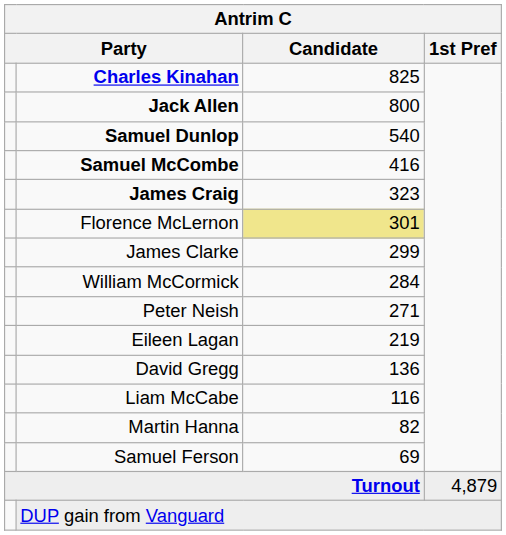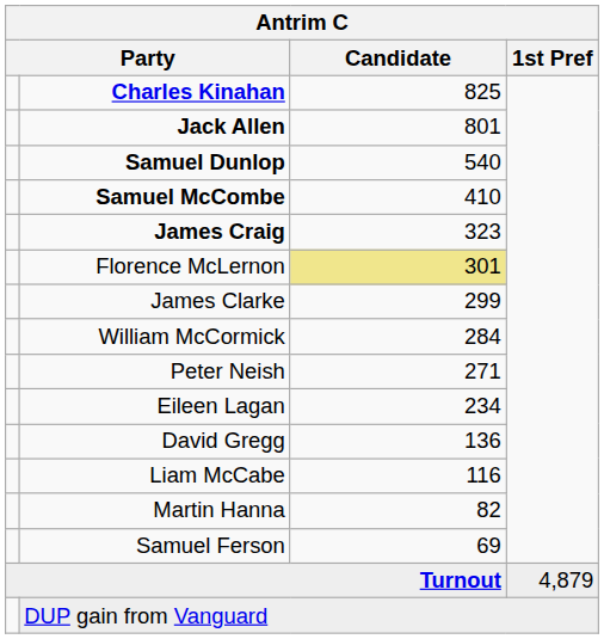Jack Allen | Candidate: 800 -> 801
Samuel McCombe | Candidate: 416 -> 410
Eileen Lagan | Candidate: 219 -> 234
